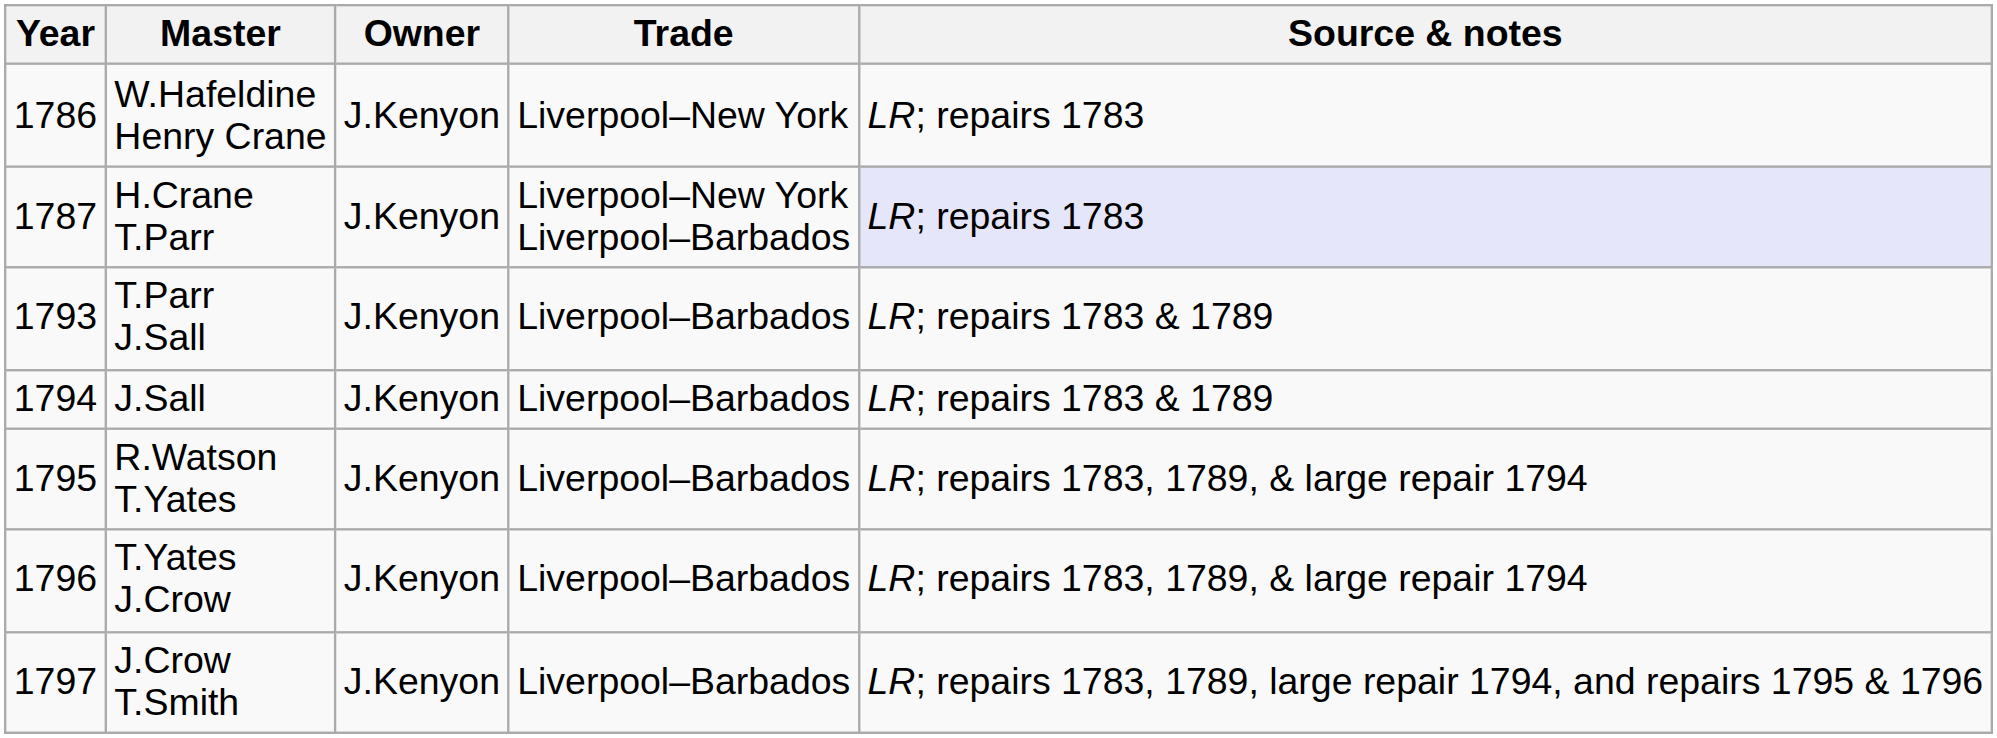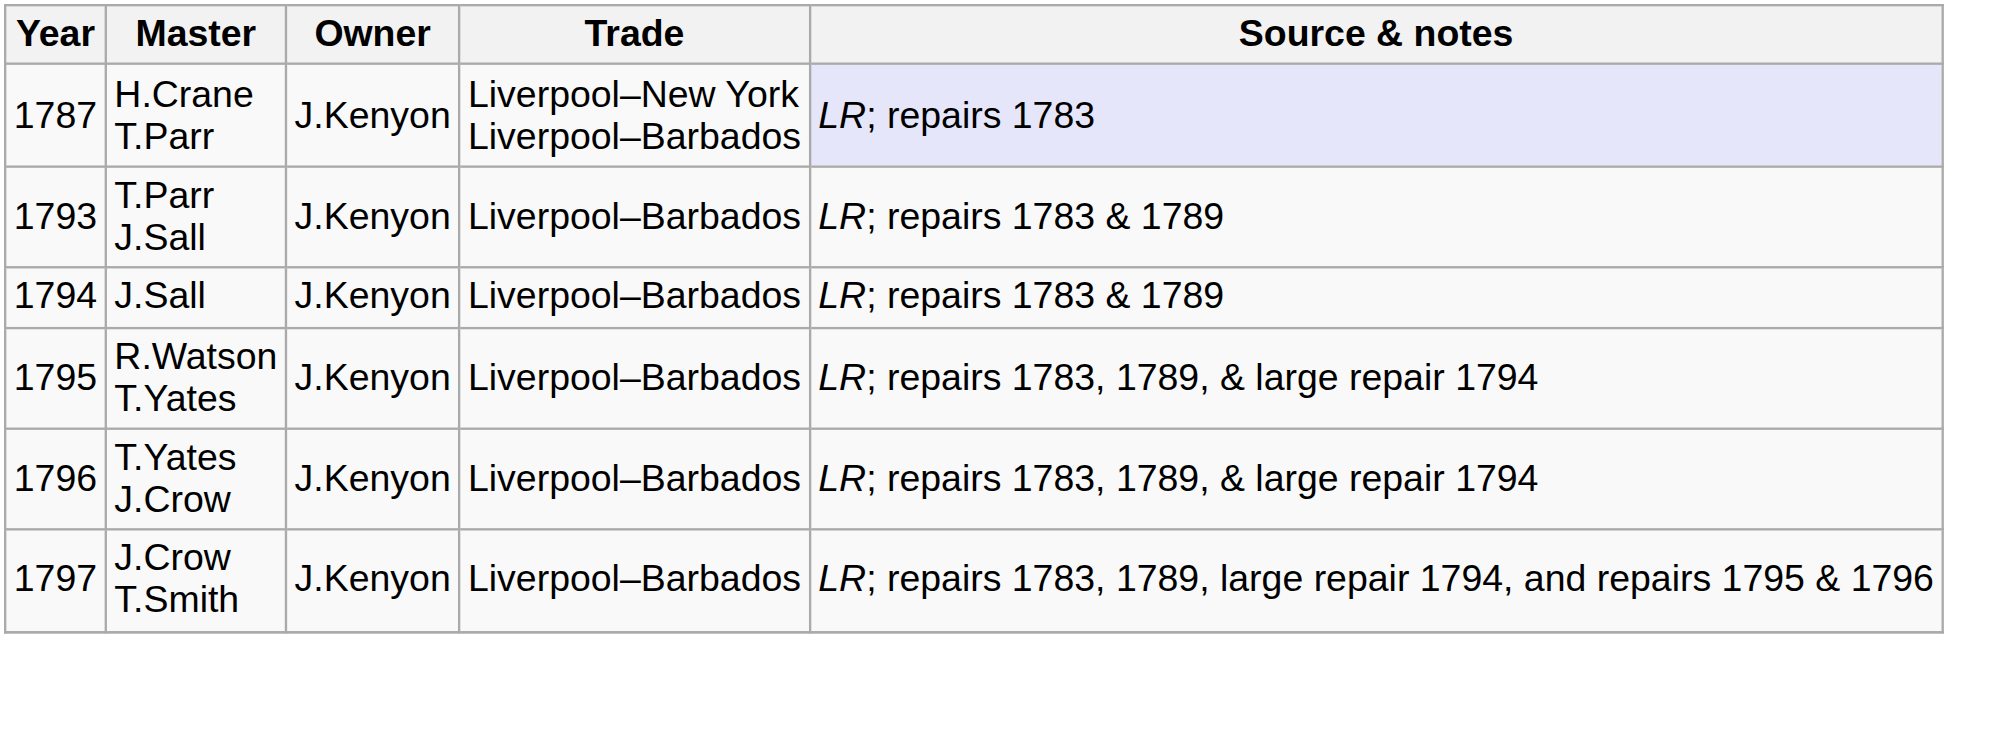- row: 1786 | W.Hafeldine Henry Crane | J.Kenyon | Liverpool–New York | LR; repairs 1783
